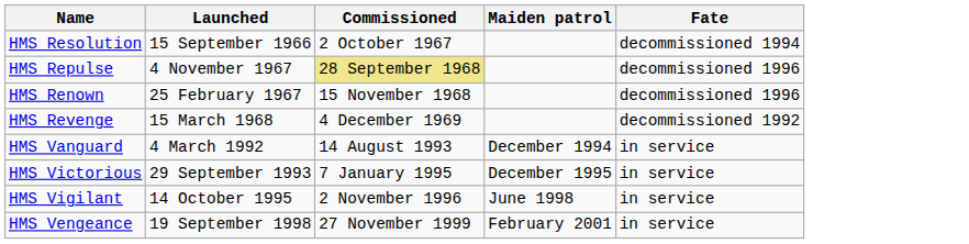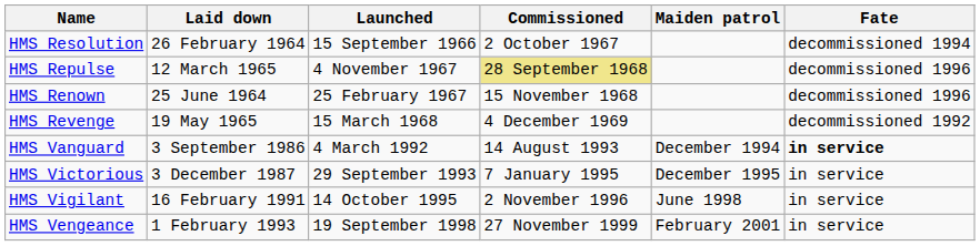+ column: Laid down | 26 February 1964 | 12 March 1965 | 25 June 1964 | 19 May 1965 | 3 September 1986 | 3 December 1987 | 16 February 1991 | 1 February 1993
HMS Vanguard | Fate: normal -> bold
